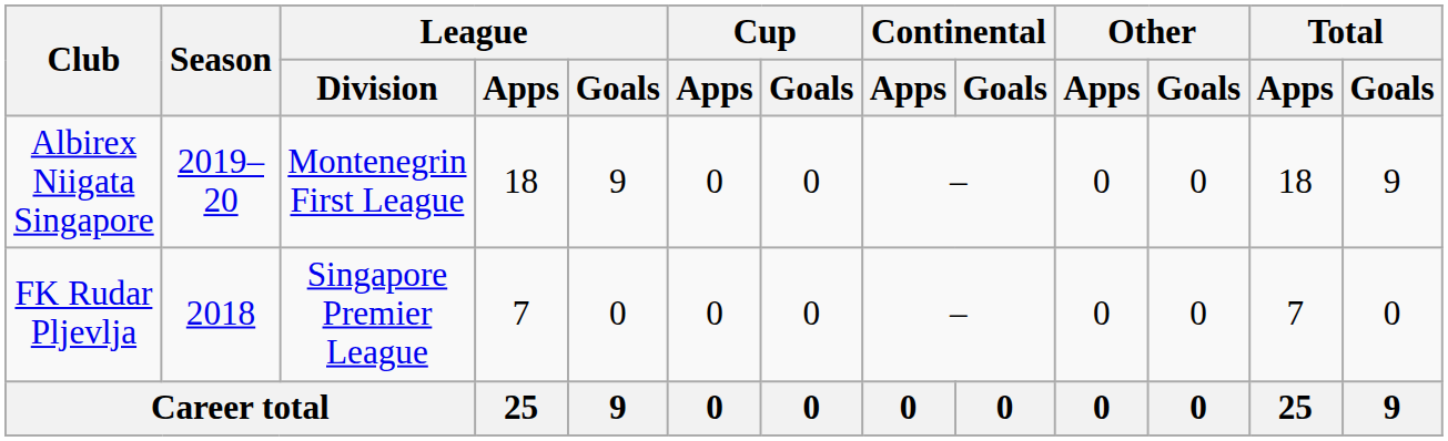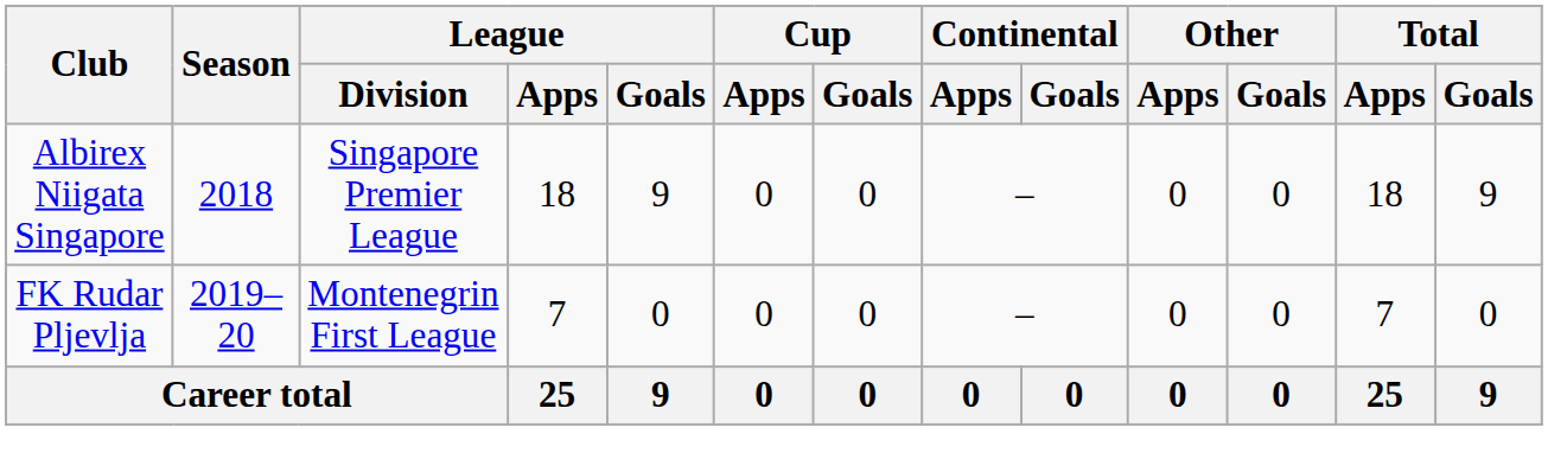Albirex Niigata Singapore | Season: 2019–20 -> 2018
Albirex Niigata Singapore | League / Division: Montenegrin First League -> Singapore Premier League
FK Rudar Pljevlja | Season: 2018 -> 2019–20
FK Rudar Pljevlja | League / Division: Singapore Premier League -> Montenegrin First League
